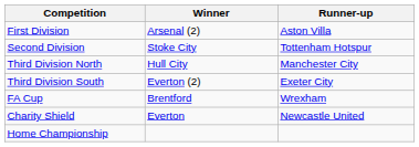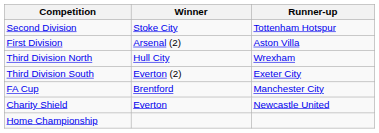rows swapped: First Division <-> Second Division
Third Division North | Runner-up: Manchester City -> Wrexham
FA Cup | Runner-up: Wrexham -> Manchester City
